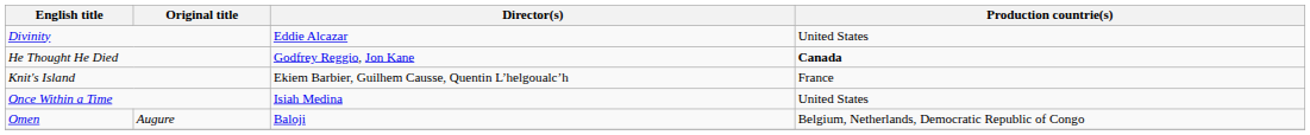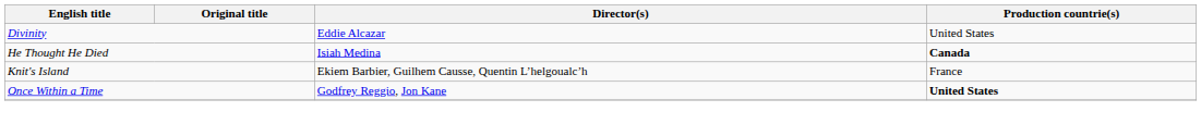He Thought He Died | Director(s): Godfrey Reggio, Jon Kane -> Isiah Medina
Once Within a Time | Director(s): Isiah Medina -> Godfrey Reggio, Jon Kane
Once Within a Time | Production countrie(s): normal -> bold
- row: Omen | Augure | Baloji | Belgium, Netherlands, Democratic Republic of Congo
